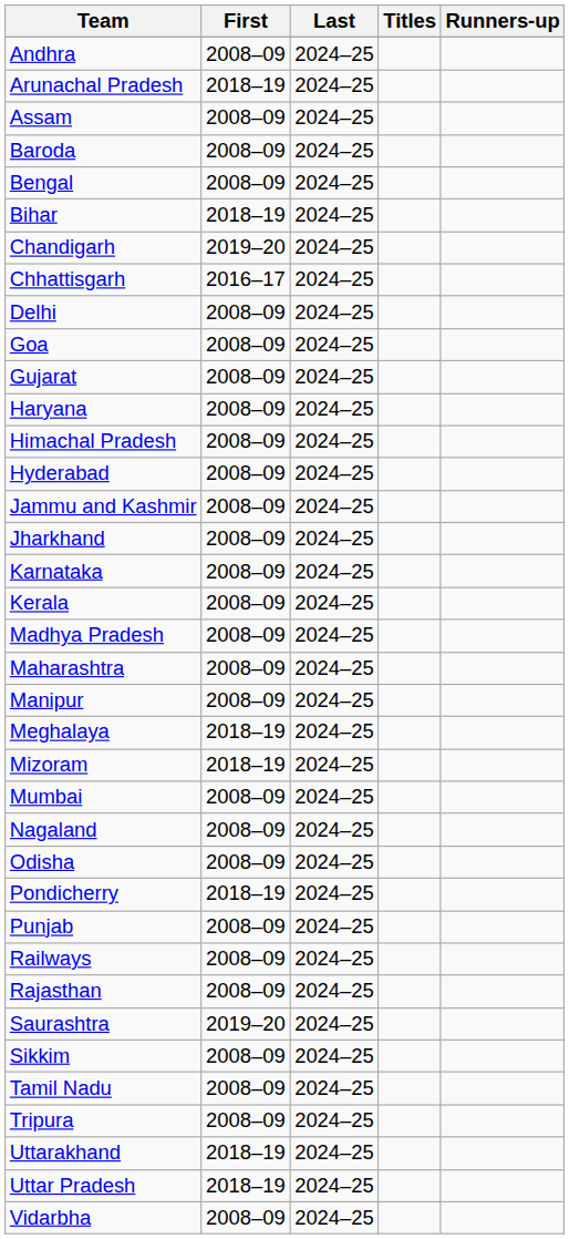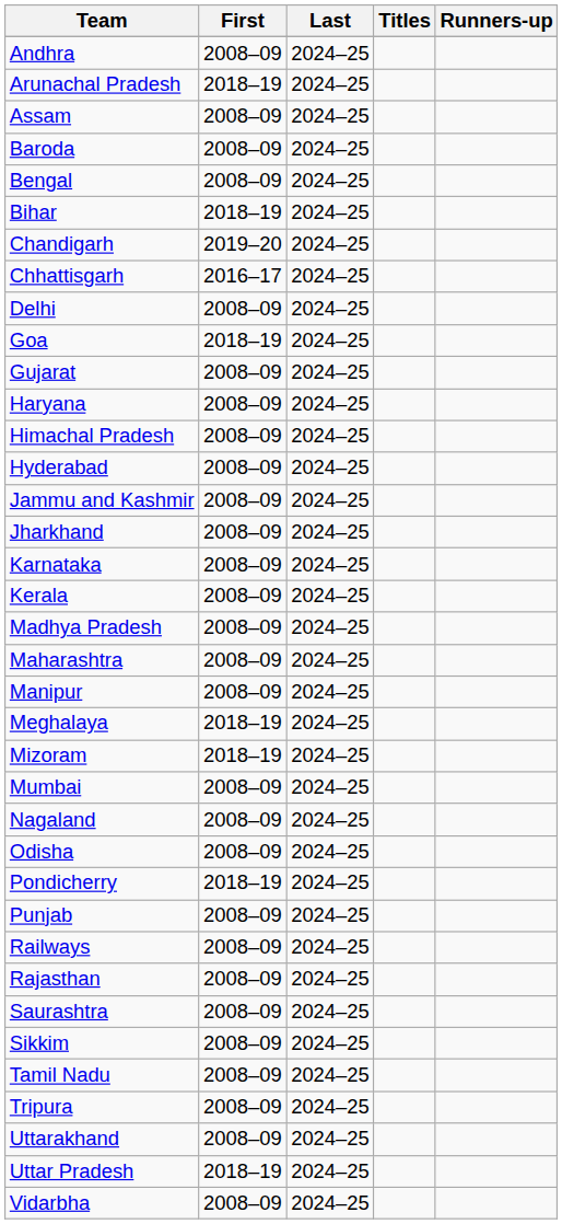Goa | First: 2008–09 -> 2018–19
Saurashtra | First: 2019–20 -> 2008–09
Uttarakhand | First: 2018–19 -> 2008–09
